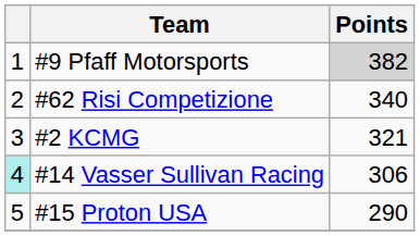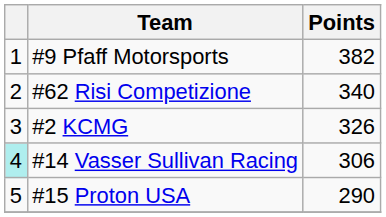#9 Pfaff Motorsports | Points: lightgrey background -> no background
#2 KCMG | Points: 321 -> 326
